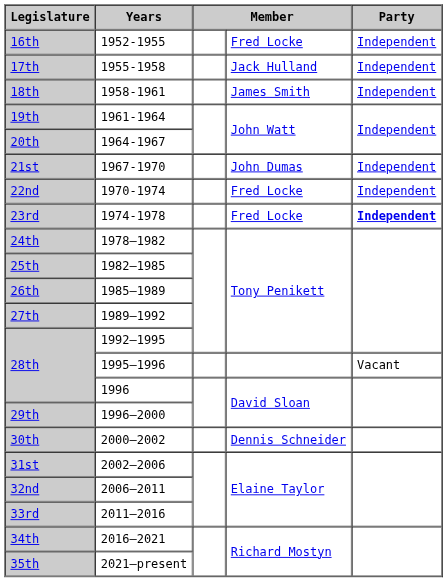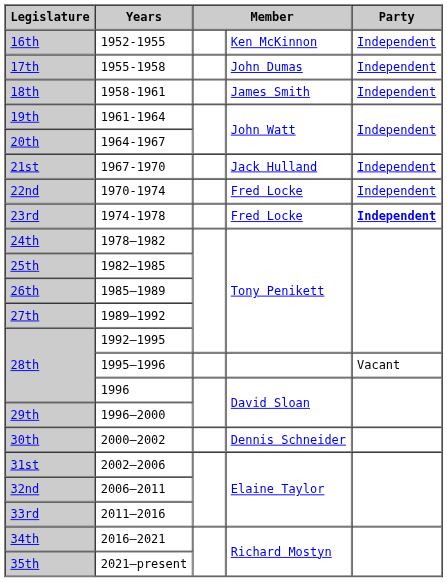16th | column 4: Fred Locke -> Ken McKinnon
17th | column 4: Jack Hulland -> John Dumas
21st | column 4: John Dumas -> Jack Hulland
